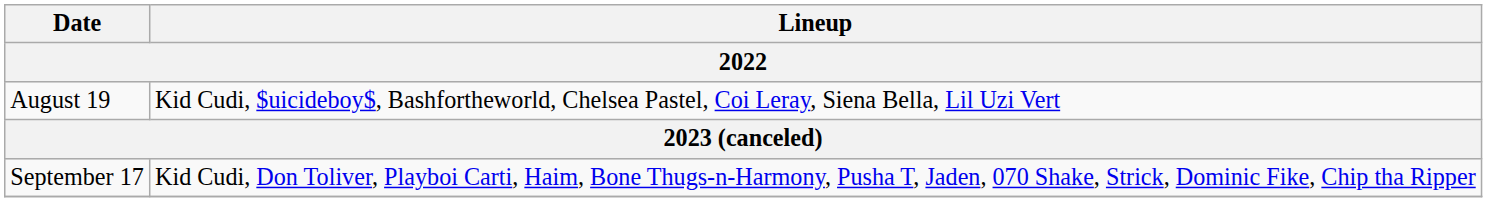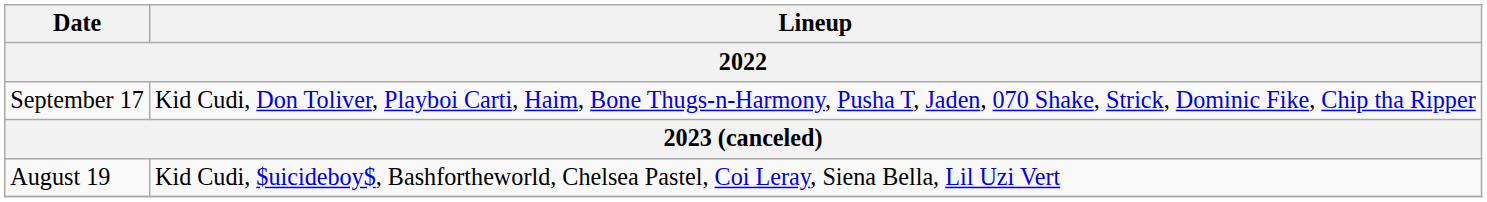rows swapped: September 17 <-> August 19
